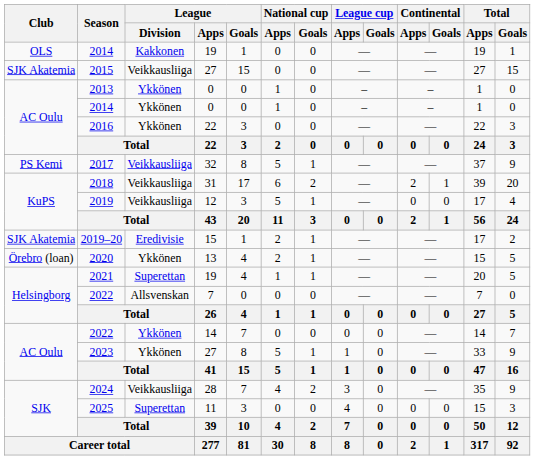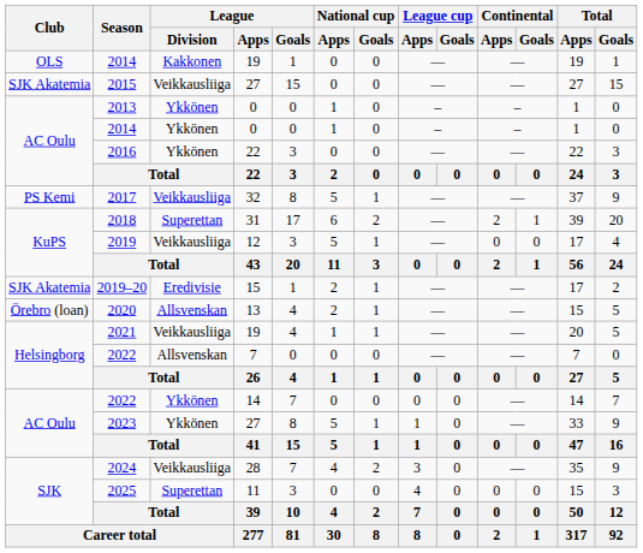2018 | League / Division: Veikkausliiga -> Superettan
2020 | League / Division: Ykkönen -> Allsvenskan
2021 | League / Division: Superettan -> Veikkausliiga
